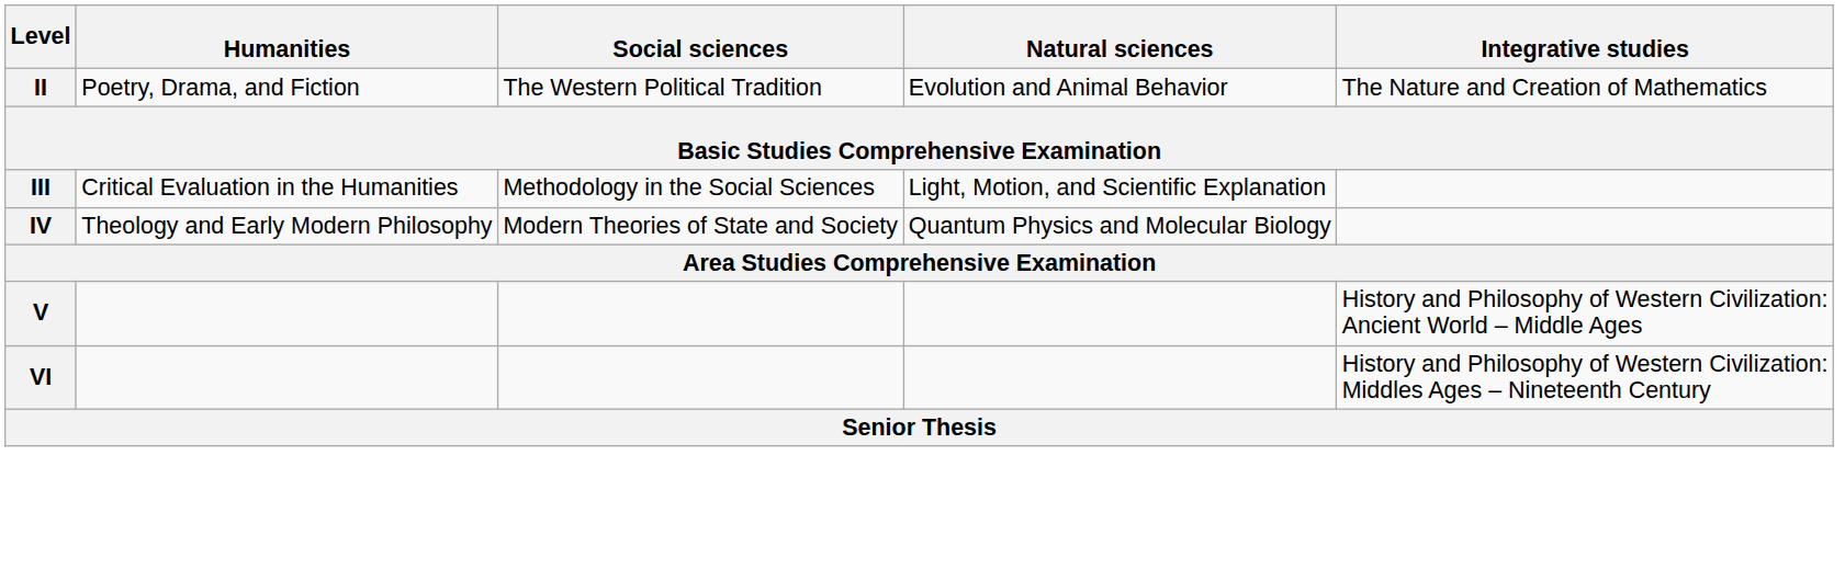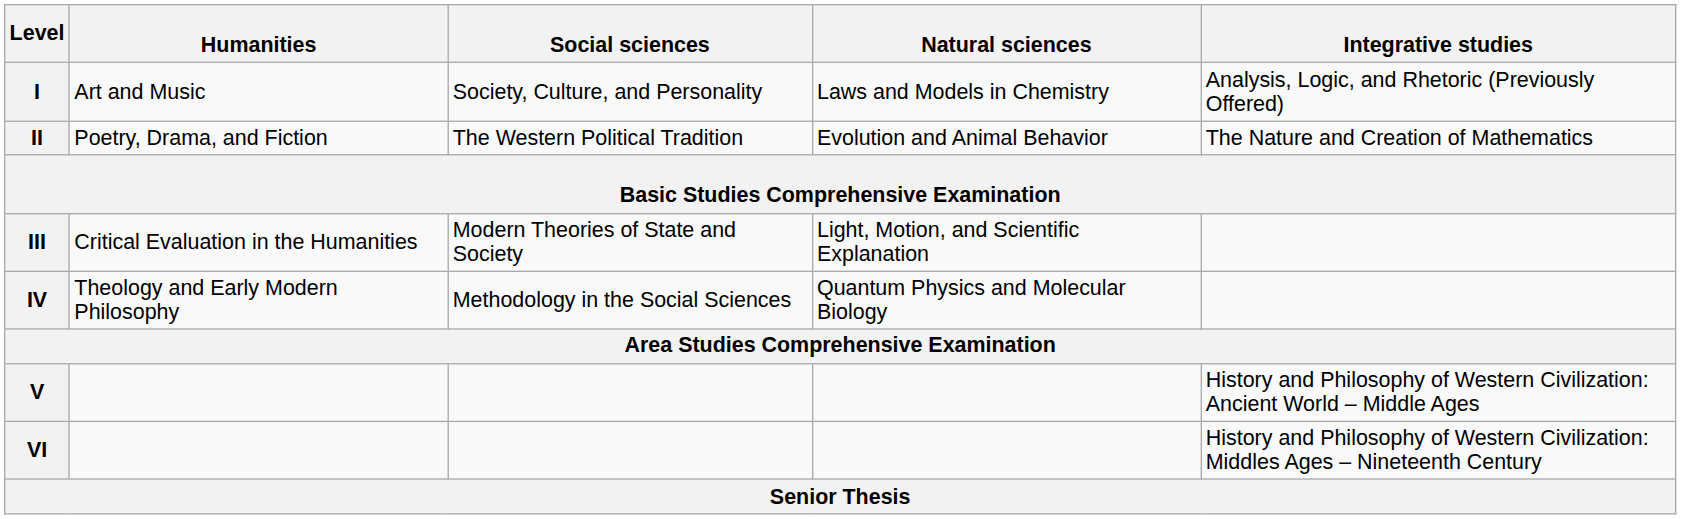+ row: I | Art and Music | Society, Culture, and Personality | Laws and Models in Chemistry | Analysis, Logic, and Rhetoric (Previously Offered)
III | Social sciences: Methodology in the Social Sciences -> Modern Theories of State and Society
IV | Social sciences: Modern Theories of State and Society -> Methodology in the Social Sciences
